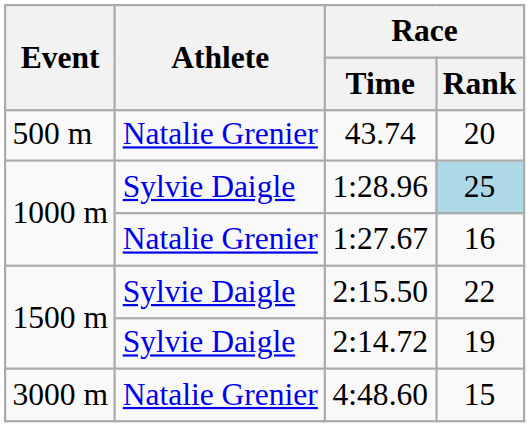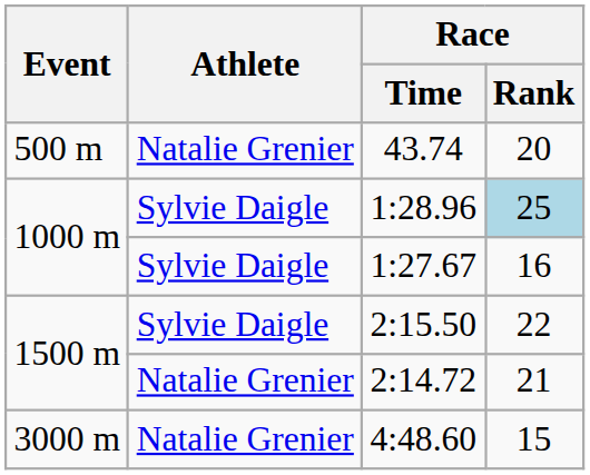1:27.67 | Athlete: Natalie Grenier -> Sylvie Daigle
2:14.72 | Athlete: Sylvie Daigle -> Natalie Grenier
2:14.72 | Race / Rank: 19 -> 21
